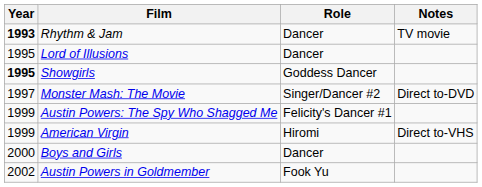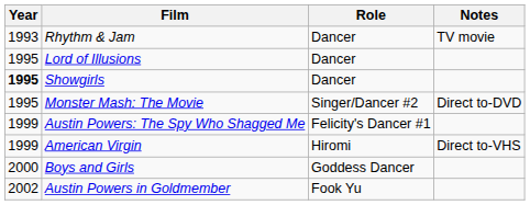Rhythm & Jam | Year: bold -> normal
Showgirls | Role: Goddess Dancer -> Dancer
Monster Mash: The Movie | Year: 1997 -> 1995
Boys and Girls | Role: Dancer -> Goddess Dancer
